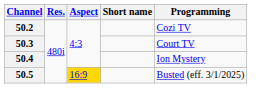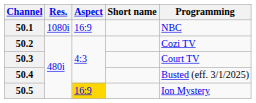+ row: 50.1 | 1080i | 16:9 | NBC
50.4 | Programming: Ion Mystery -> Busted (eff. 3/1/2025)
50.5 | Programming: Busted (eff. 3/1/2025) -> Ion Mystery
